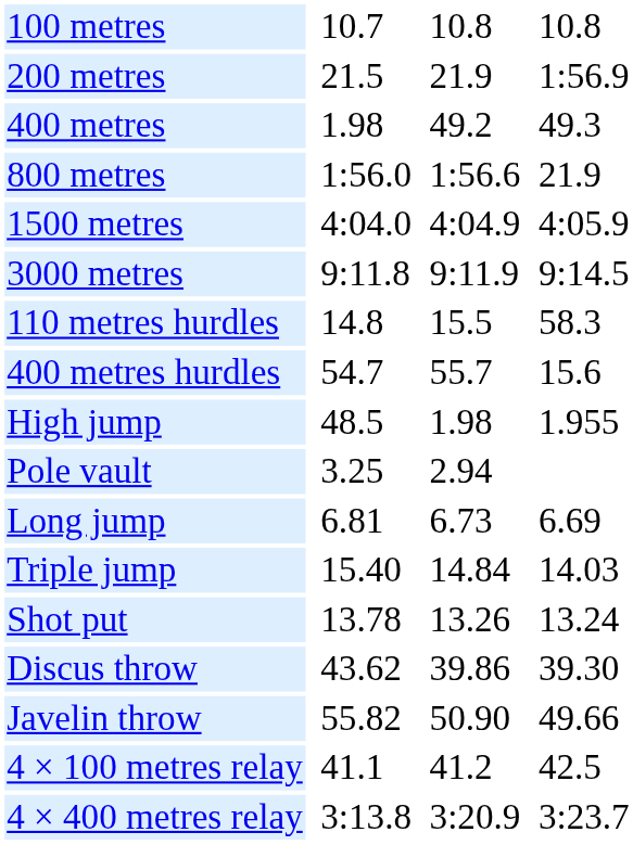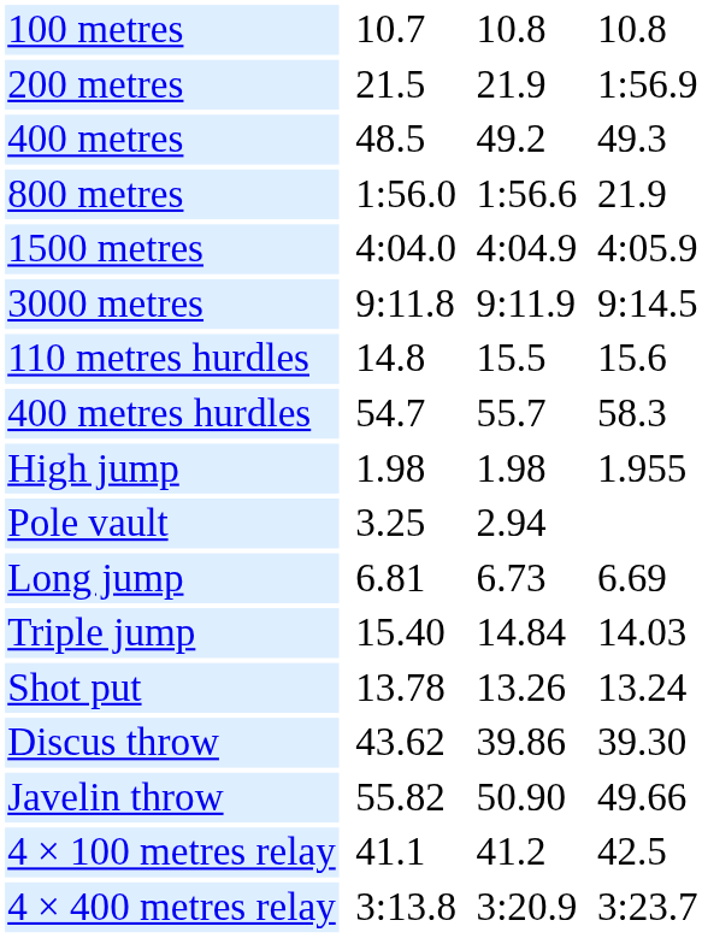400 metres | column 3: 1.98 -> 48.5
110 metres hurdles | column 7: 58.3 -> 15.6
400 metres hurdles | column 7: 15.6 -> 58.3
High jump | column 3: 48.5 -> 1.98
